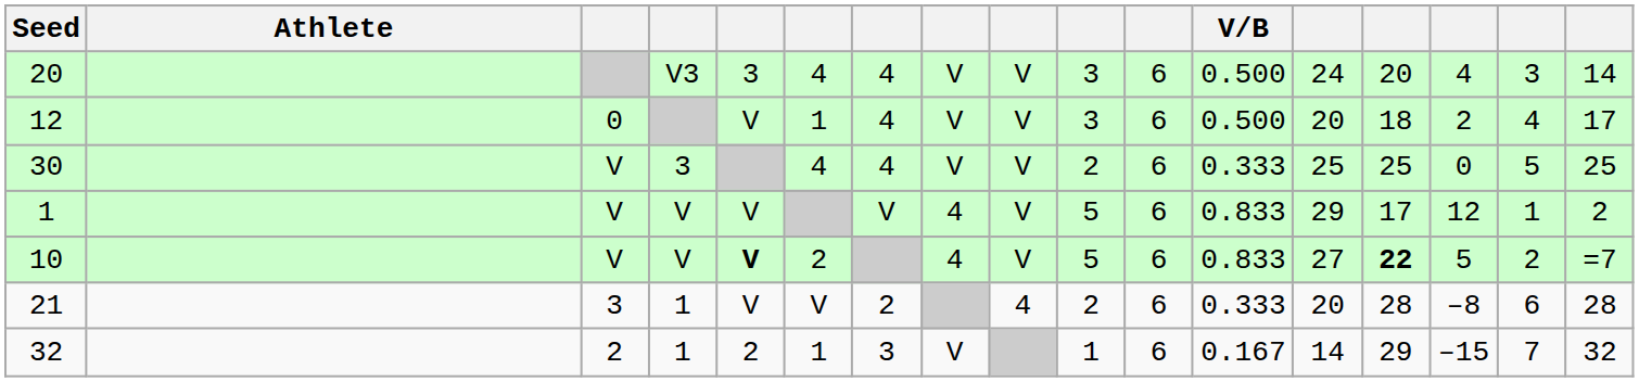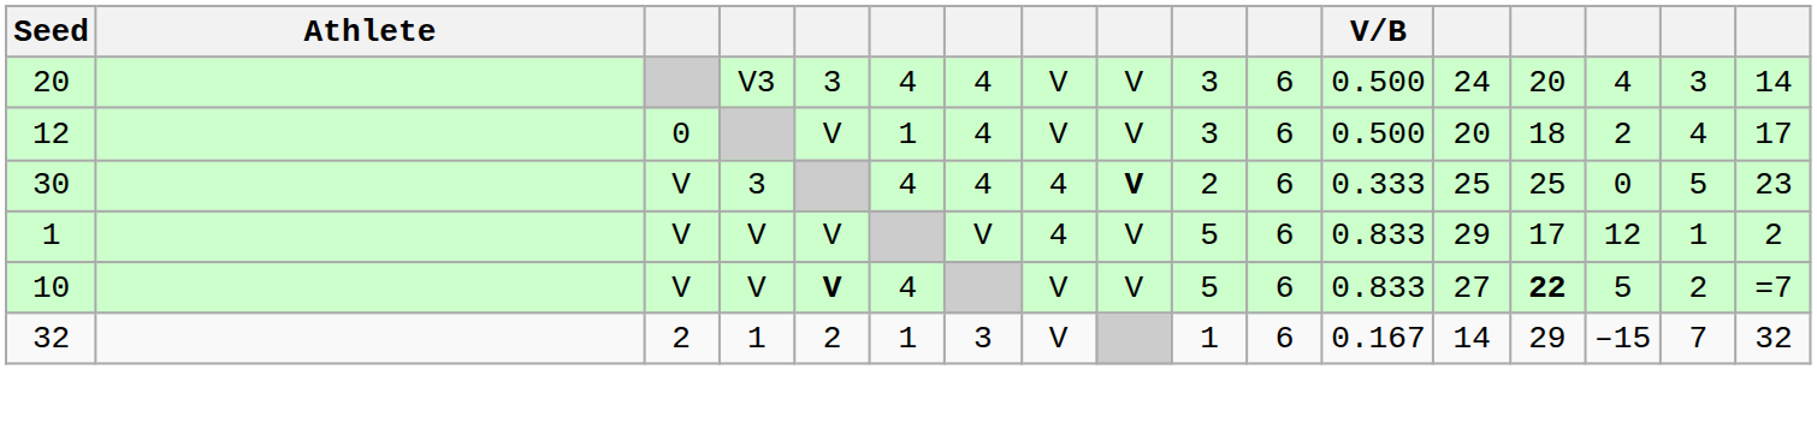30 | column 8: V -> 4
30 | column 9: normal -> bold
30 | column 17: 25 -> 23
10 | column 6: 2 -> 4
10 | column 8: 4 -> V
- row: 21 | 3 | 1 | V | V | 2 | 4 | 2 | 6 | 0.333 | 20 | 28 | –8 | 6 | 28
